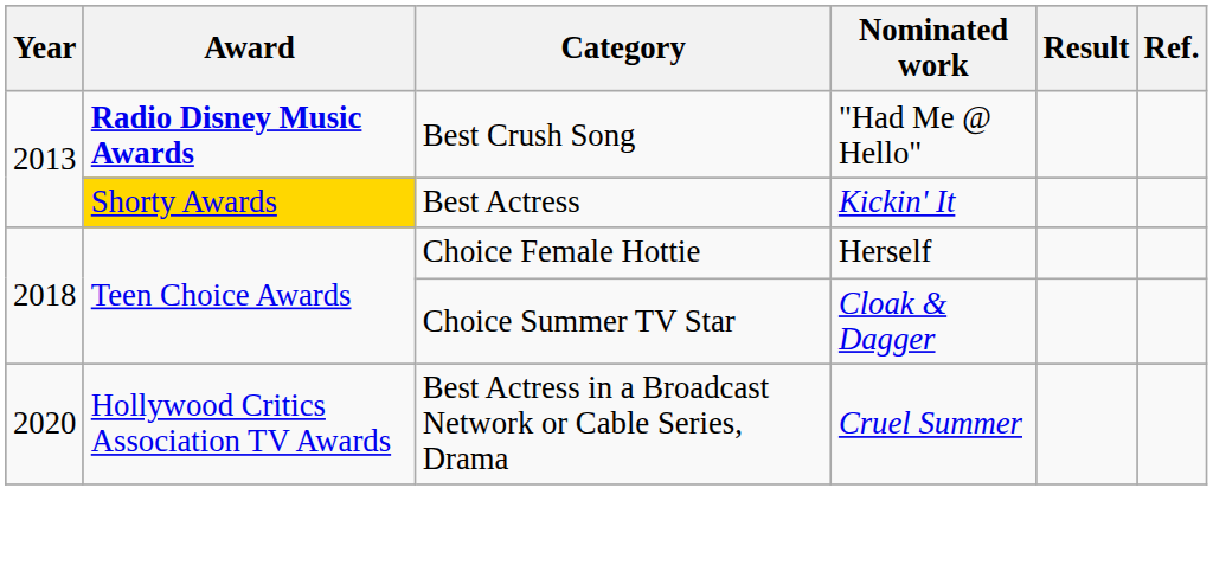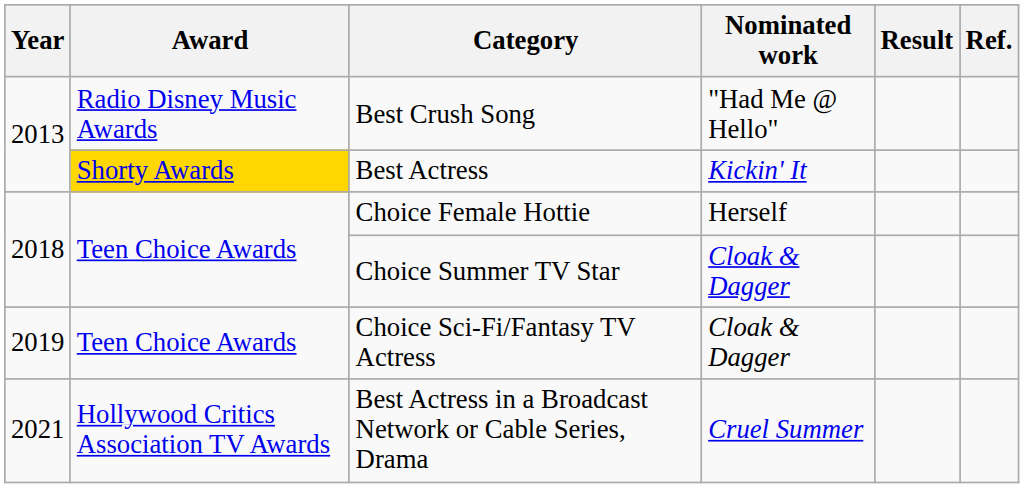Best Crush Song | Award: bold -> normal
+ row: 2019 | Teen Choice Awards | Choice Sci-Fi/Fantasy TV Actress | Cloak & Dagger
Best Actress in a Broadcast Network or Cable Series, Drama | Year: 2020 -> 2021
